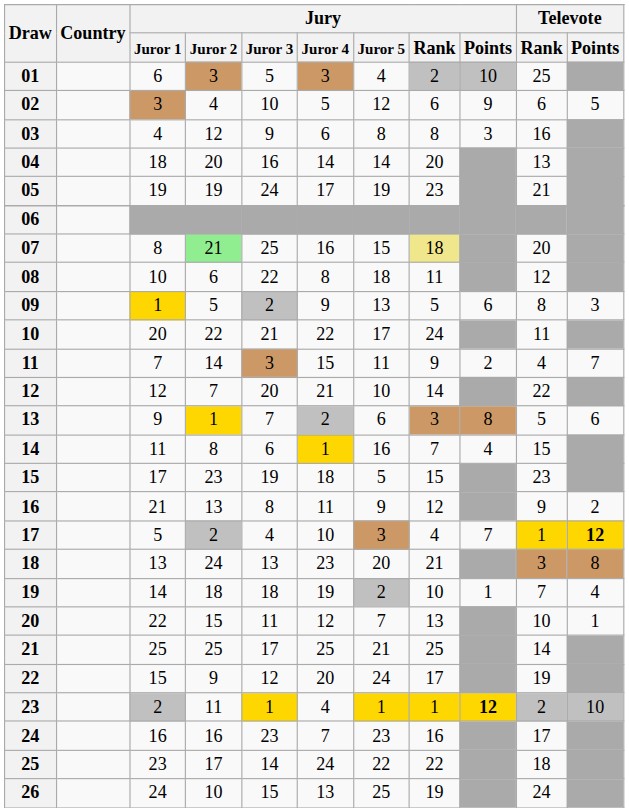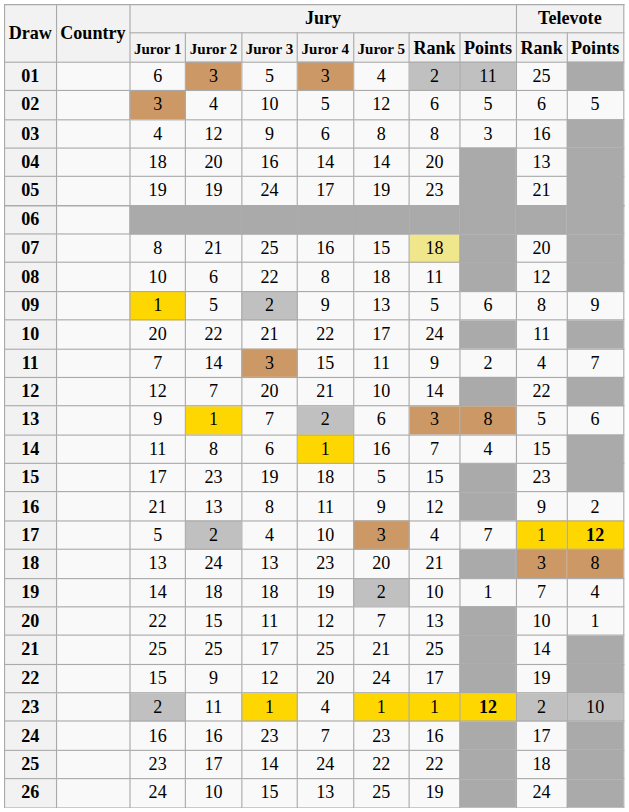01 | Jury / Points: 10 -> 11
02 | Jury / Points: 9 -> 5
07 | Jury / Juror 2: lightgreen background -> no background
09 | Televote / Points: 3 -> 9
